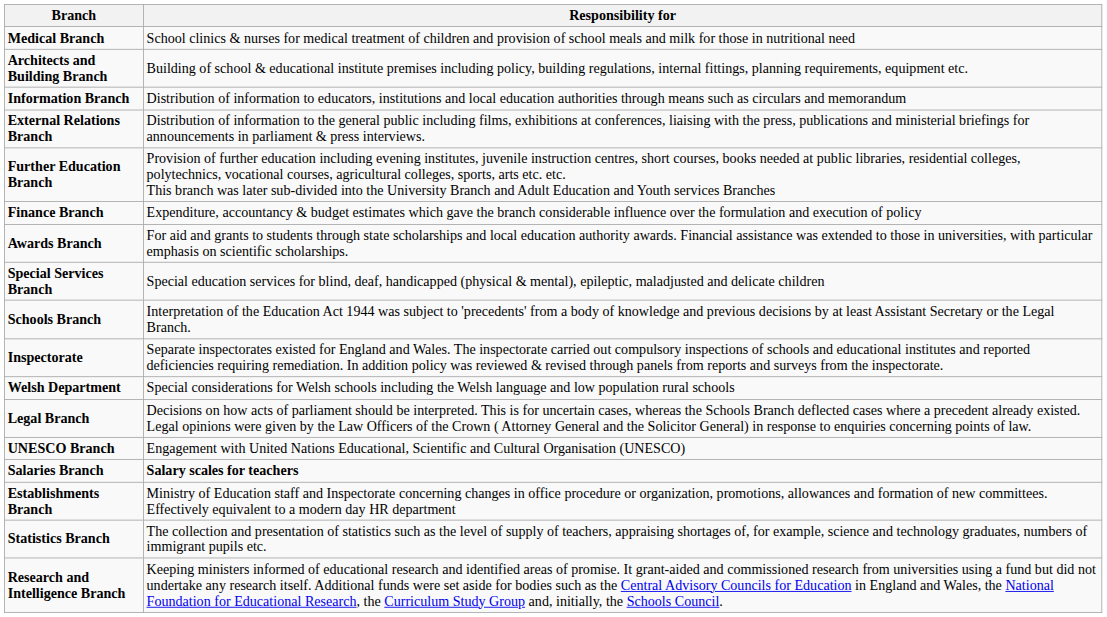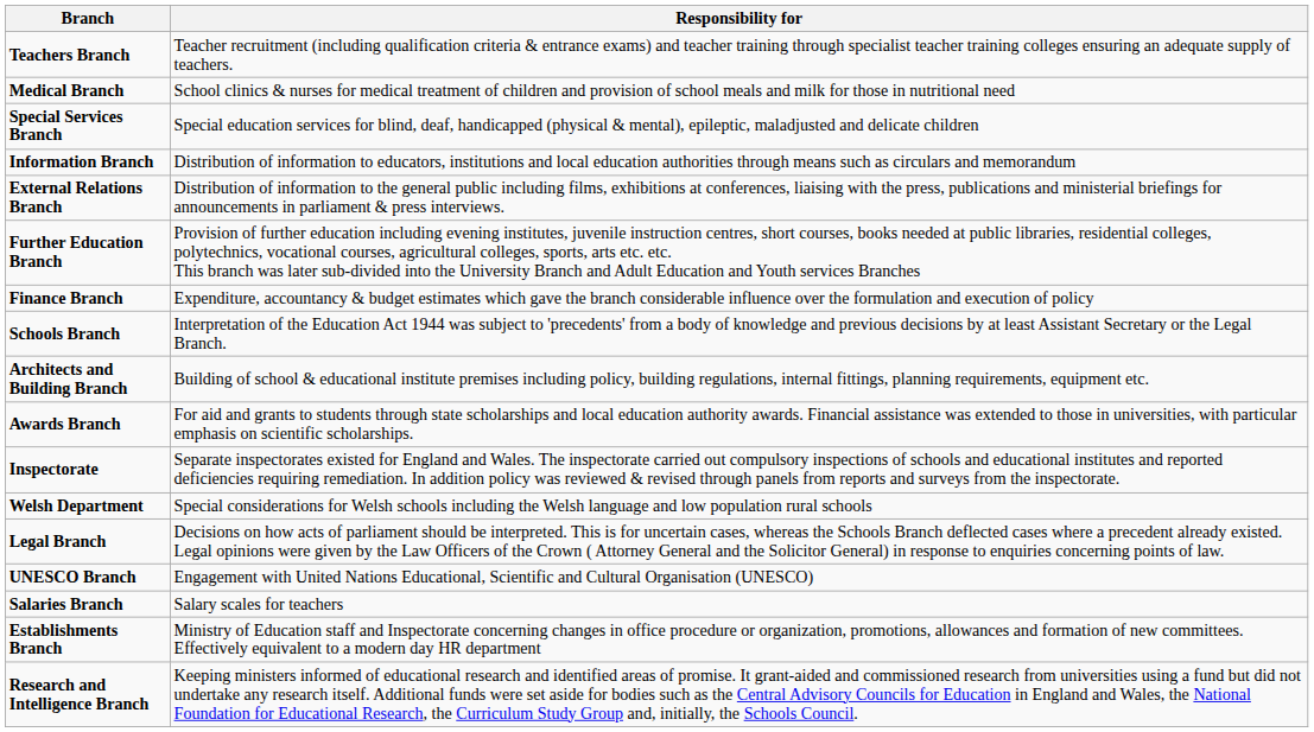+ row: Teachers Branch | Teacher recruitment (including qualification criteria & entrance exams) and teacher training through specialist teacher training colleges ensuring an adequate supply of teachers.
rows swapped: Special Services Branch <-> Architects and Building Branch
rows swapped: Schools Branch <-> Awards Branch
Salaries Branch | Responsibility for: bold -> normal
- row: Statistics Branch | The collection and presentation of statistics such as the level of supply of teachers, appraising shortages of, for example, science and technology graduates, numbers of immigrant pupils etc.
